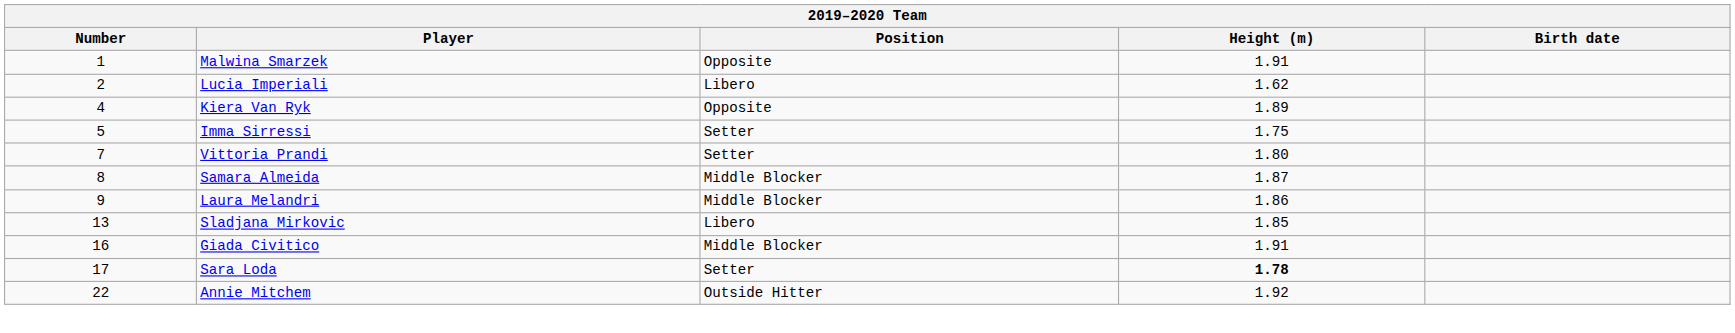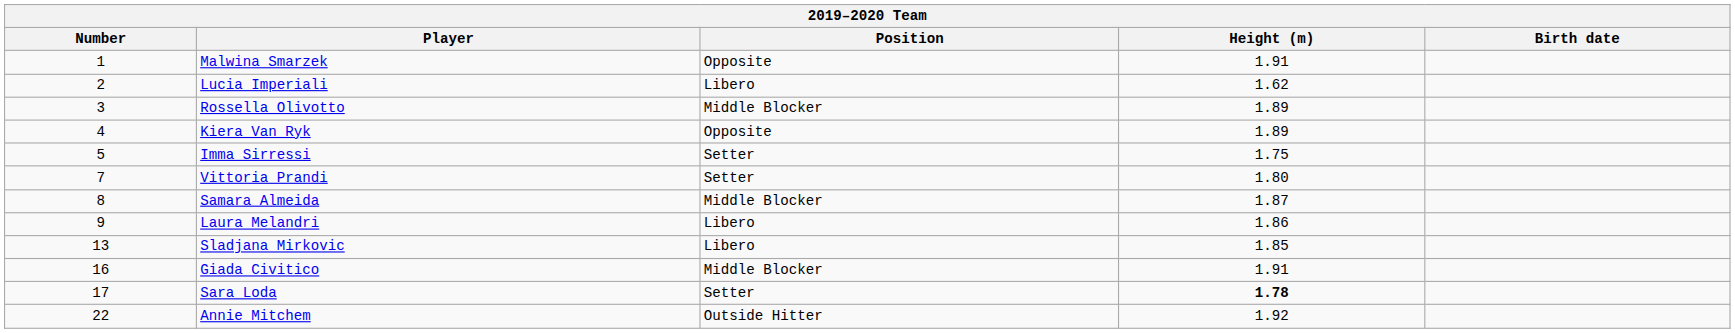+ row: 3 | Rossella Olivotto | Middle Blocker | 1.89
Laura Melandri | Position: Middle Blocker -> Libero
